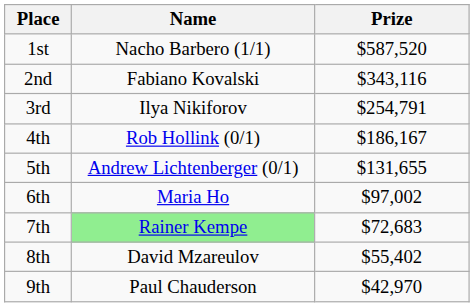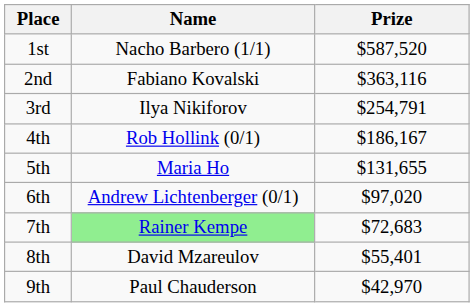2nd | Prize: $343,116 -> $363,116
5th | Name: Andrew Lichtenberger (0/1) -> Maria Ho
6th | Name: Maria Ho -> Andrew Lichtenberger (0/1)
6th | Prize: $97,002 -> $97,020
8th | Prize: $55,402 -> $55,401
